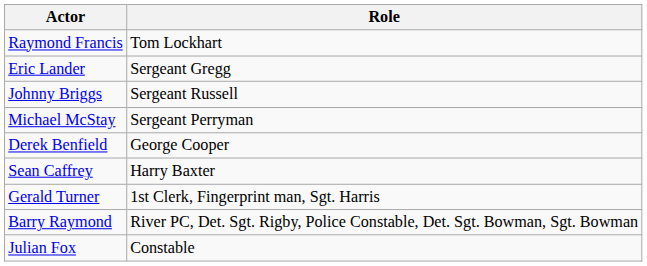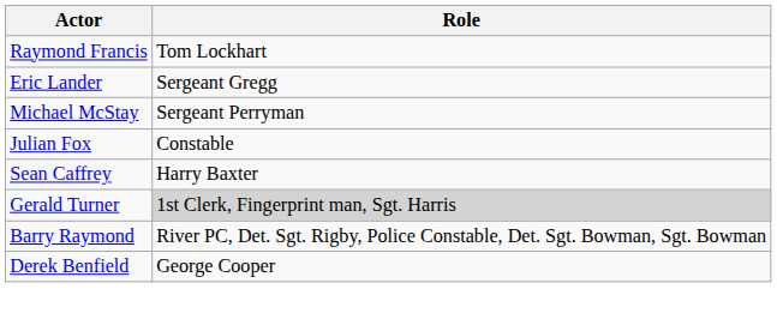- row: Johnny Briggs | Sergeant Russell
rows swapped: Julian Fox <-> Derek Benfield
Gerald Turner | Role: no background -> lightgrey background
